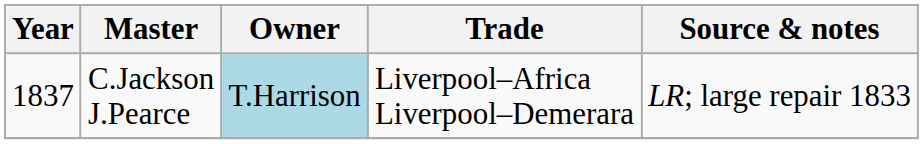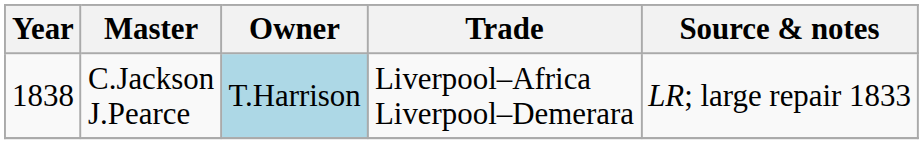C.Jackson J.Pearce | Year: 1837 -> 1838
